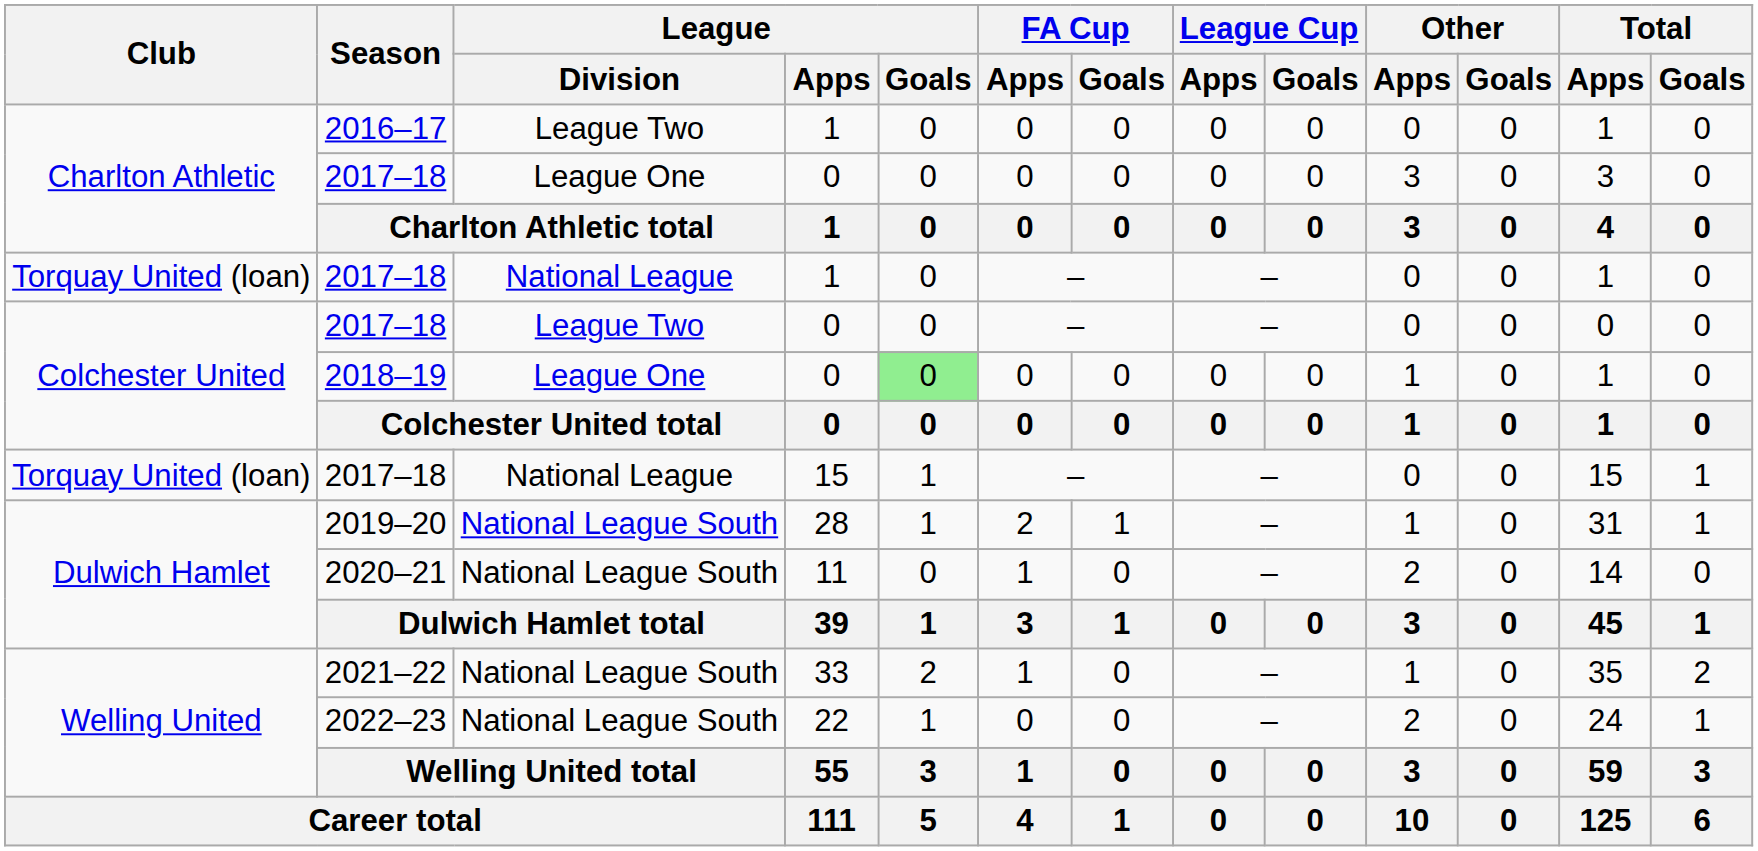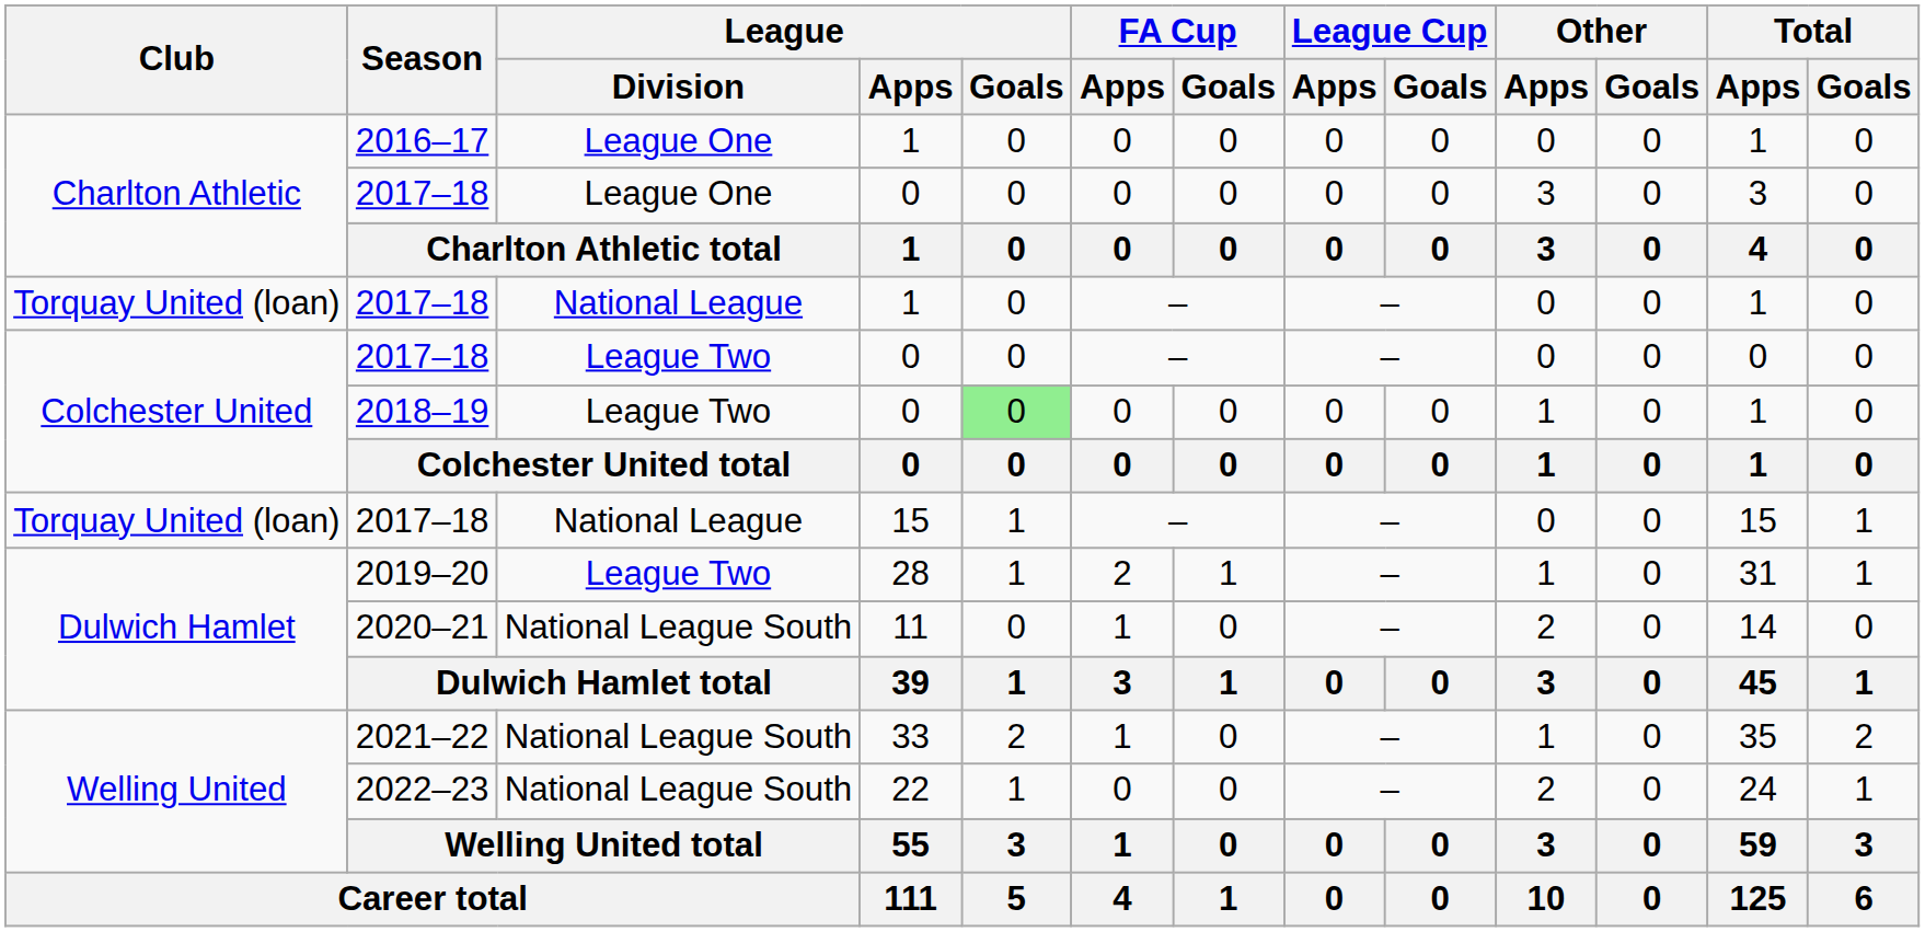2016–17 | League / Division: League Two -> League One
2018–19 | League / Division: League One -> League Two
2019–20 | League / Division: National League South -> League Two
